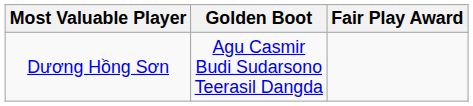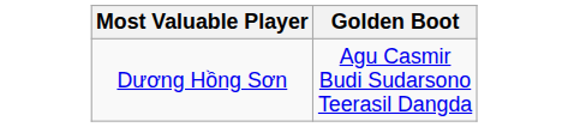- column: Fair Play Award
